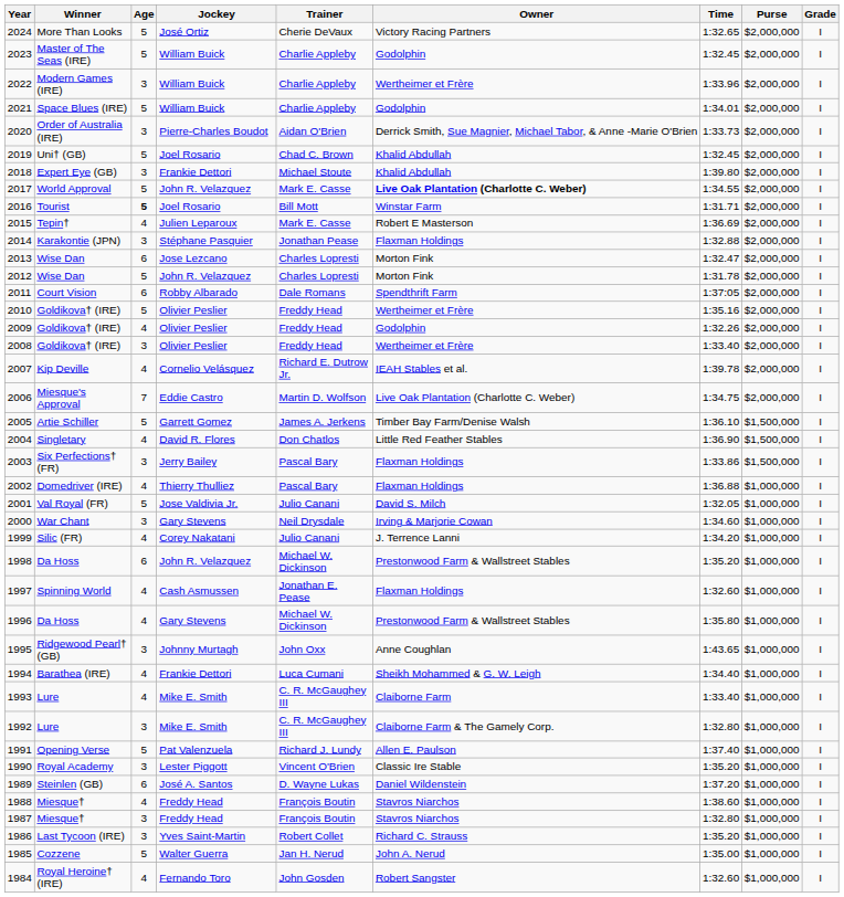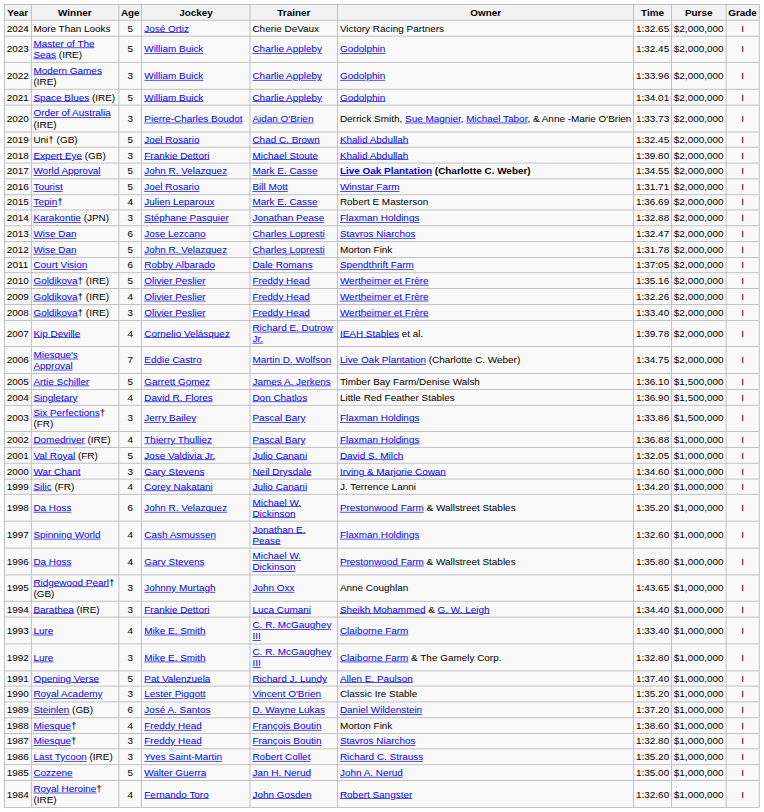2022 | Owner: Wertheimer et Frère -> Godolphin
2016 | Age: bold -> normal
2013 | Owner: Morton Fink -> Stavros Niarchos
2009 | Owner: Godolphin -> Wertheimer et Frère
1994 | Age: 4 -> 3
1988 | Owner: Stavros Niarchos -> Morton Fink
